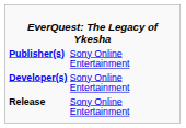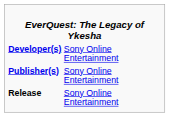rows swapped: Developer(s) <-> Publisher(s)
